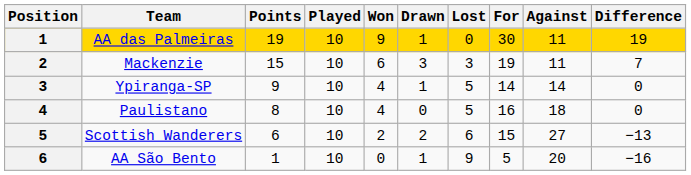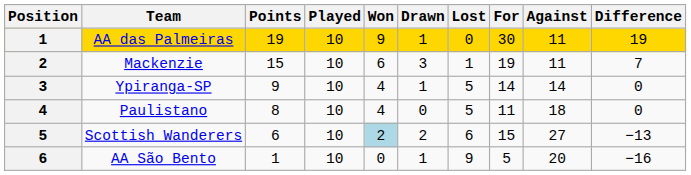Mackenzie | Lost: 3 -> 1
Paulistano | For: 16 -> 11
Scottish Wanderers | Won: no background -> lightblue background
